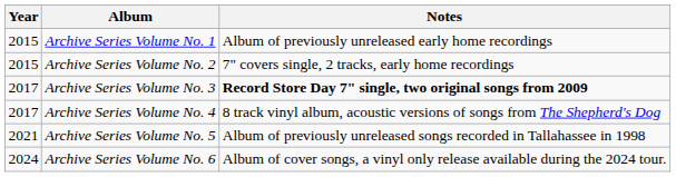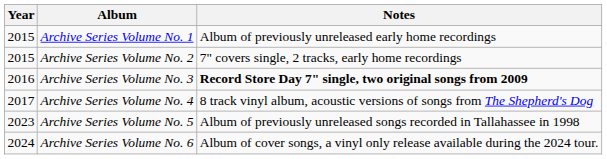Archive Series Volume No. 3 | Year: 2017 -> 2016
Archive Series Volume No. 5 | Year: 2021 -> 2023
